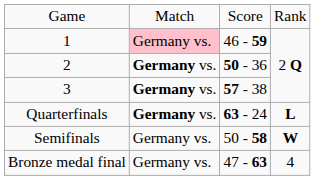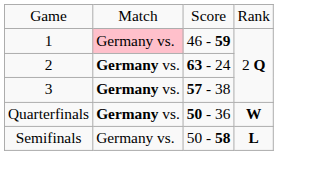2 | column 3: 50 - 36 -> 63 - 24
Quarterfinals | column 3: 63 - 24 -> 50 - 36
Quarterfinals | column 4: L -> W
Semifinals | column 4: W -> L
- row: Bronze medal final | Germany vs. | 47 - 63 | 4
